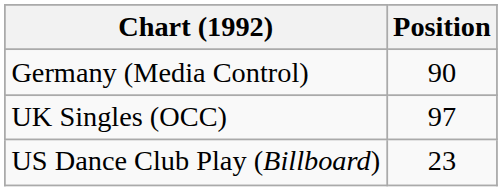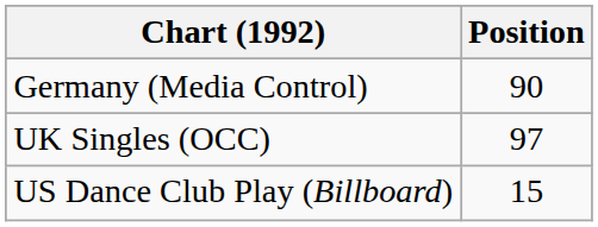US Dance Club Play (Billboard) | Position: 23 -> 15
